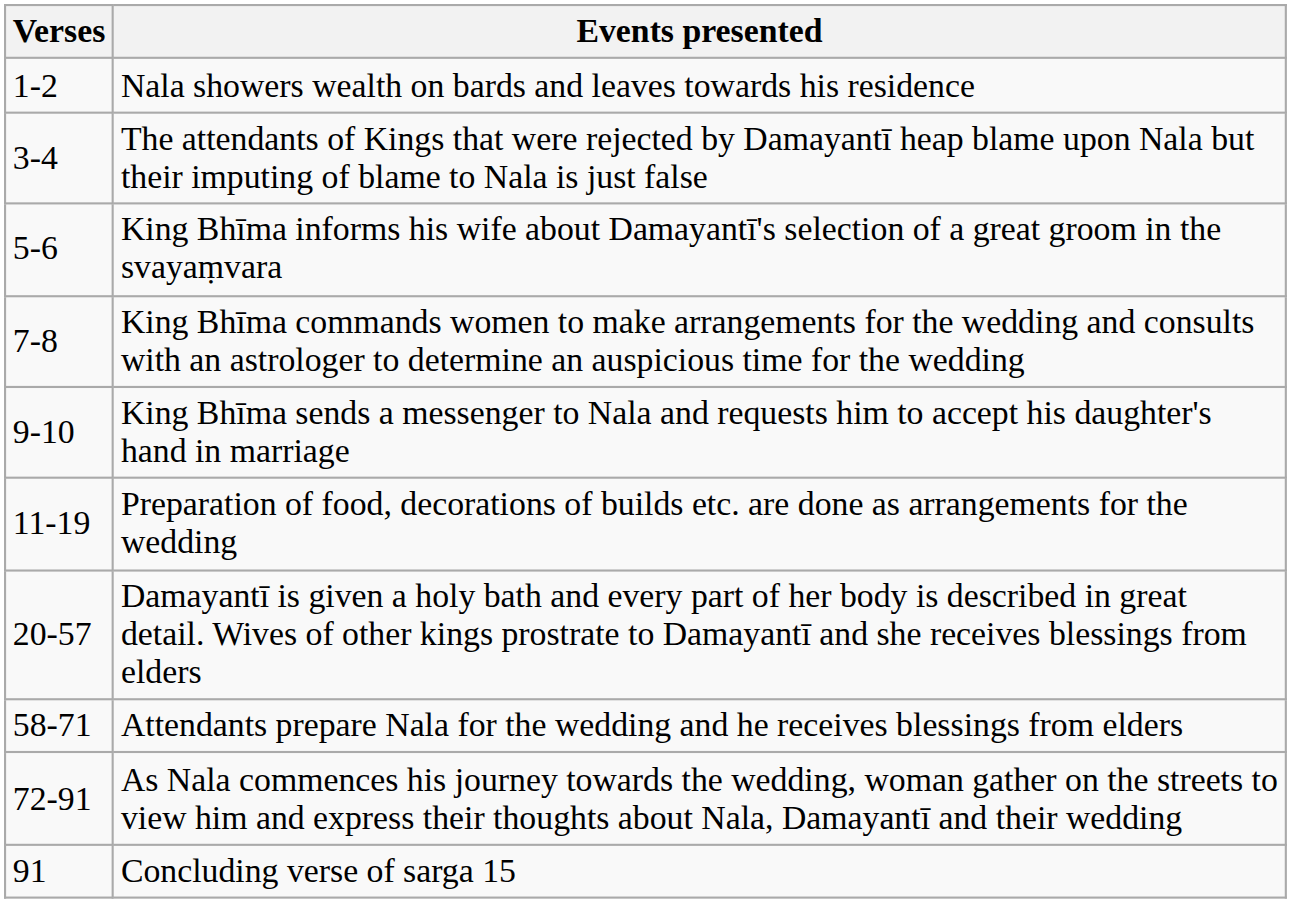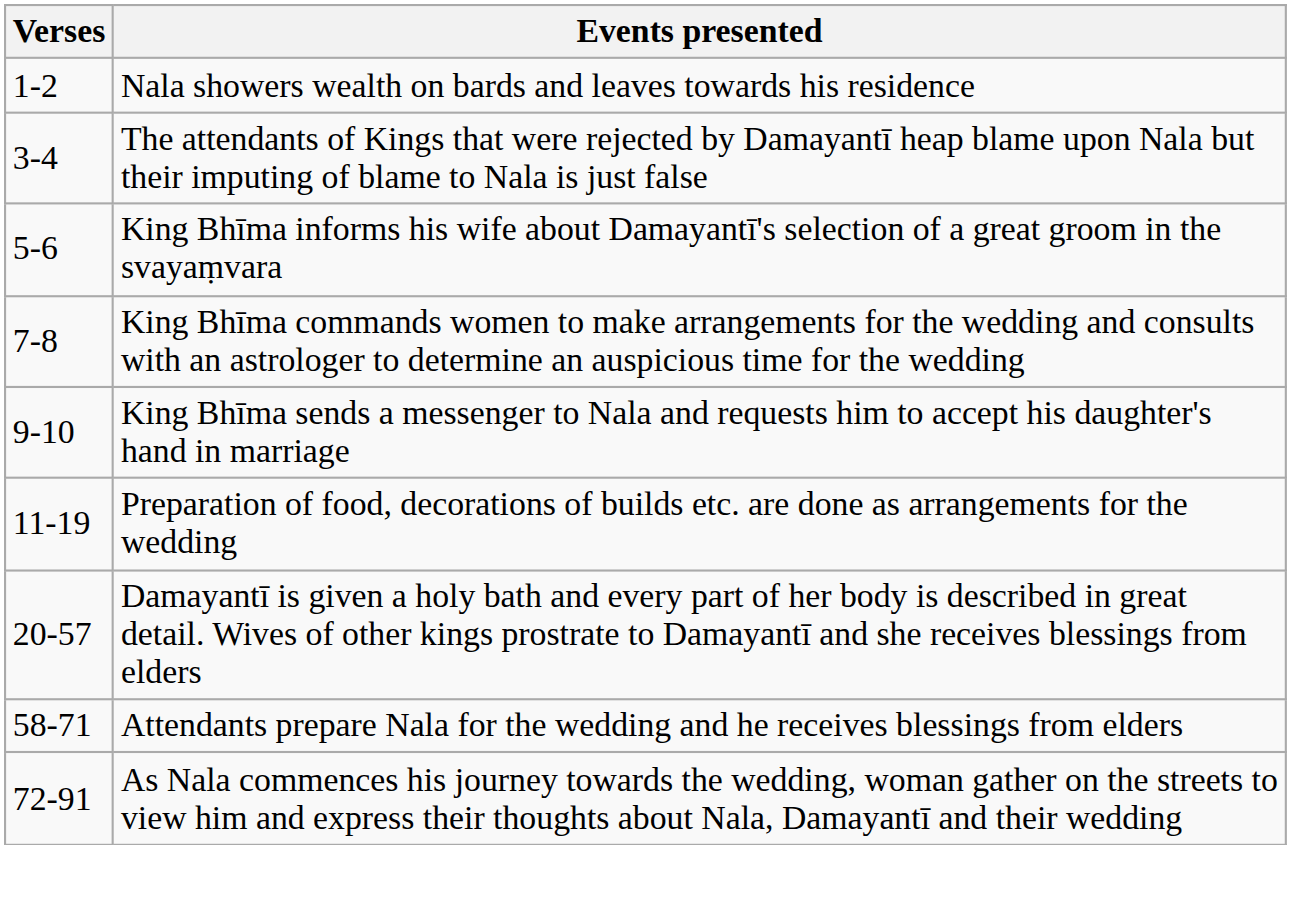- row: 91 | Concluding verse of sarga 15
